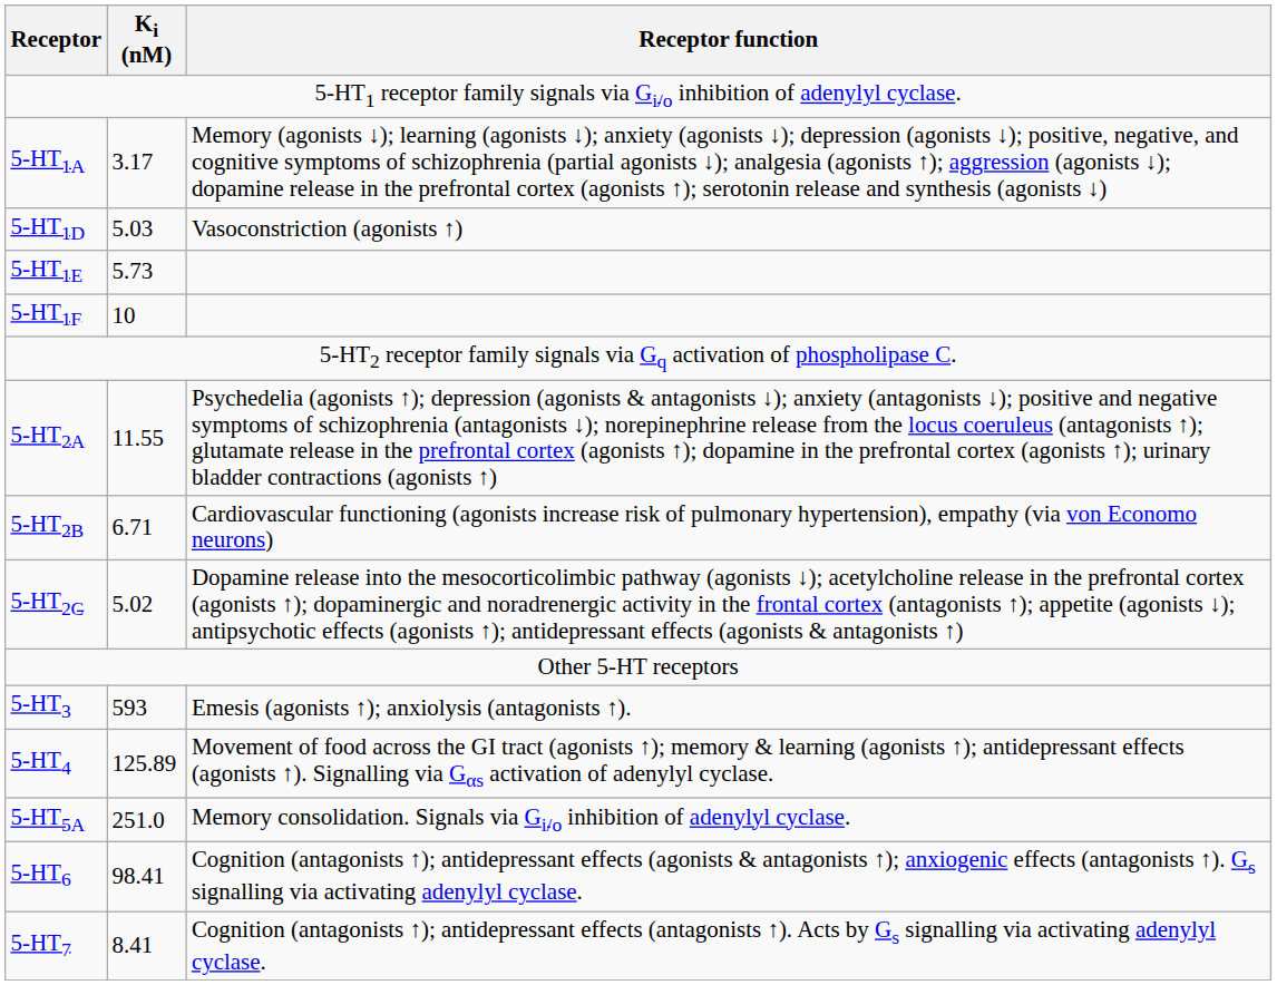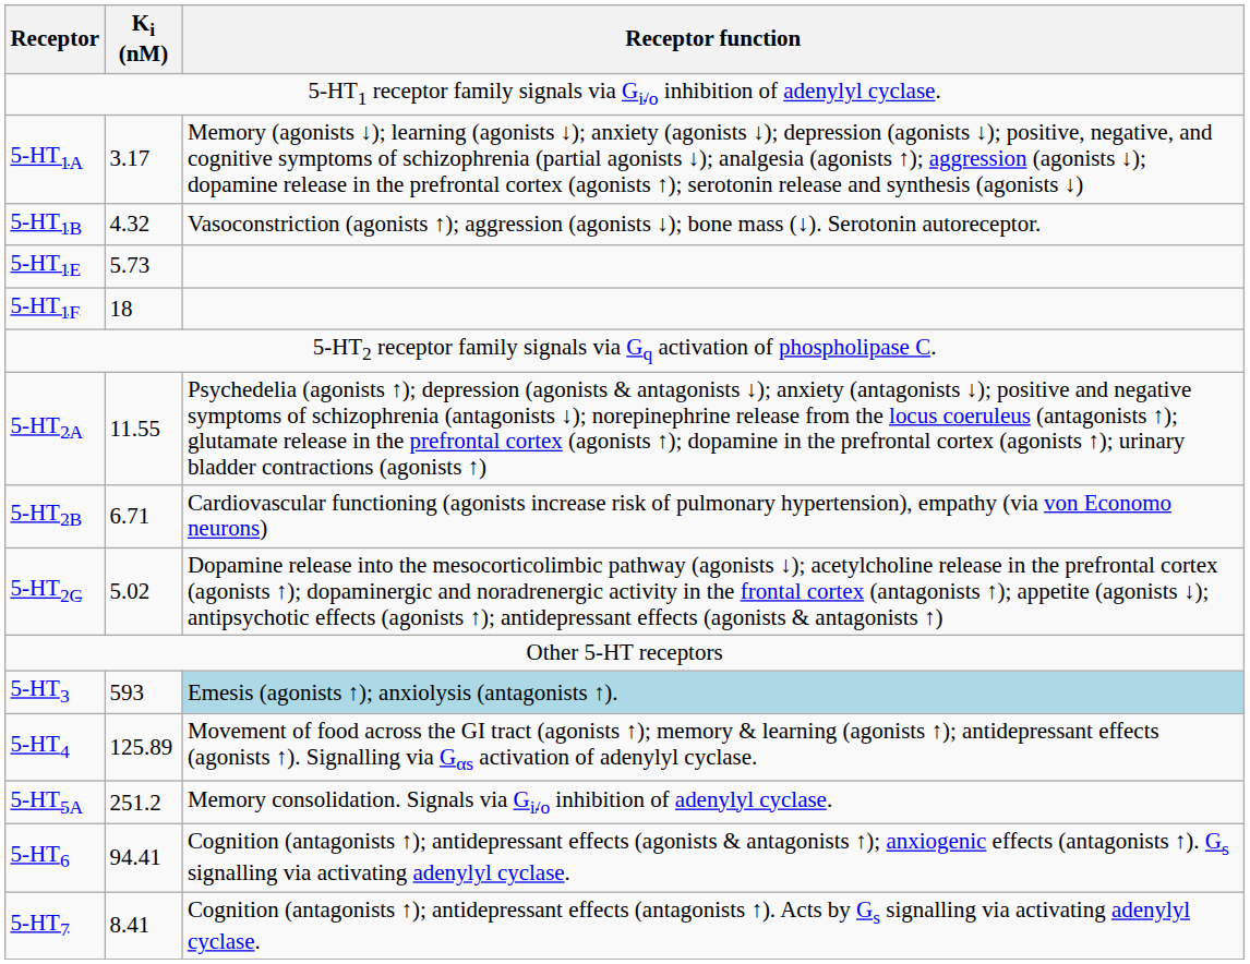+ row: 5-HT1B | 4.32 | Vasoconstriction (agonists ↑); aggression (agonists ↓); bone mass (↓). Serotonin autoreceptor.
- row: 5-HT1D | 5.03 | Vasoconstriction (agonists ↑)
5-HT1F | Ki (nM): 10 -> 18
5-HT3 | Receptor function: no background -> lightblue background
5-HT5A | Ki (nM): 251.0 -> 251.2
5-HT6 | Ki (nM): 98.41 -> 94.41
